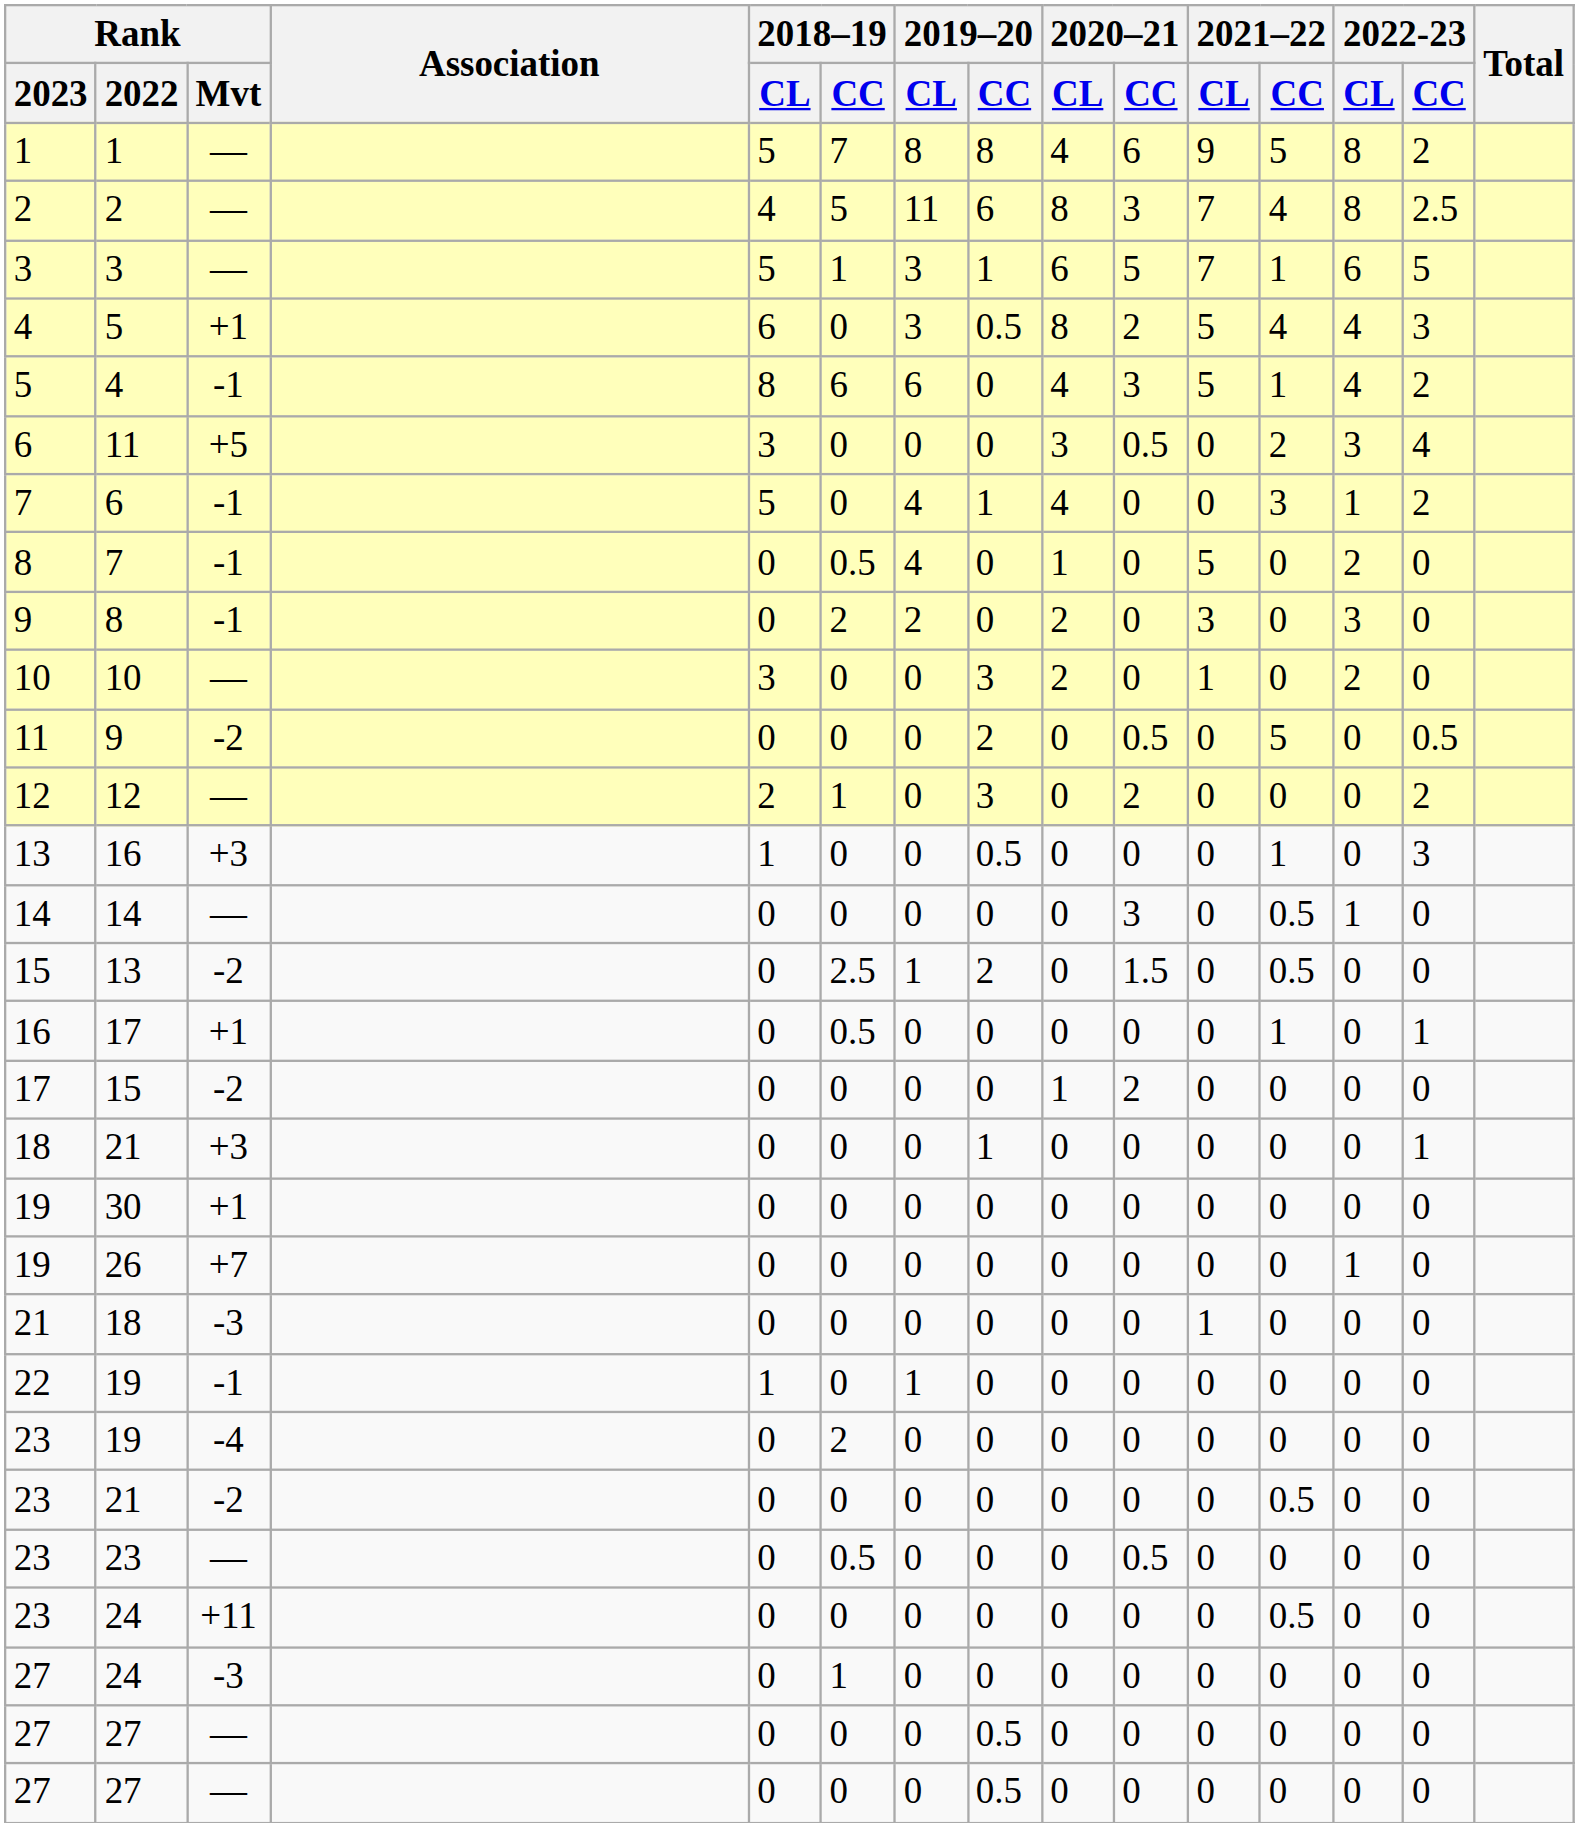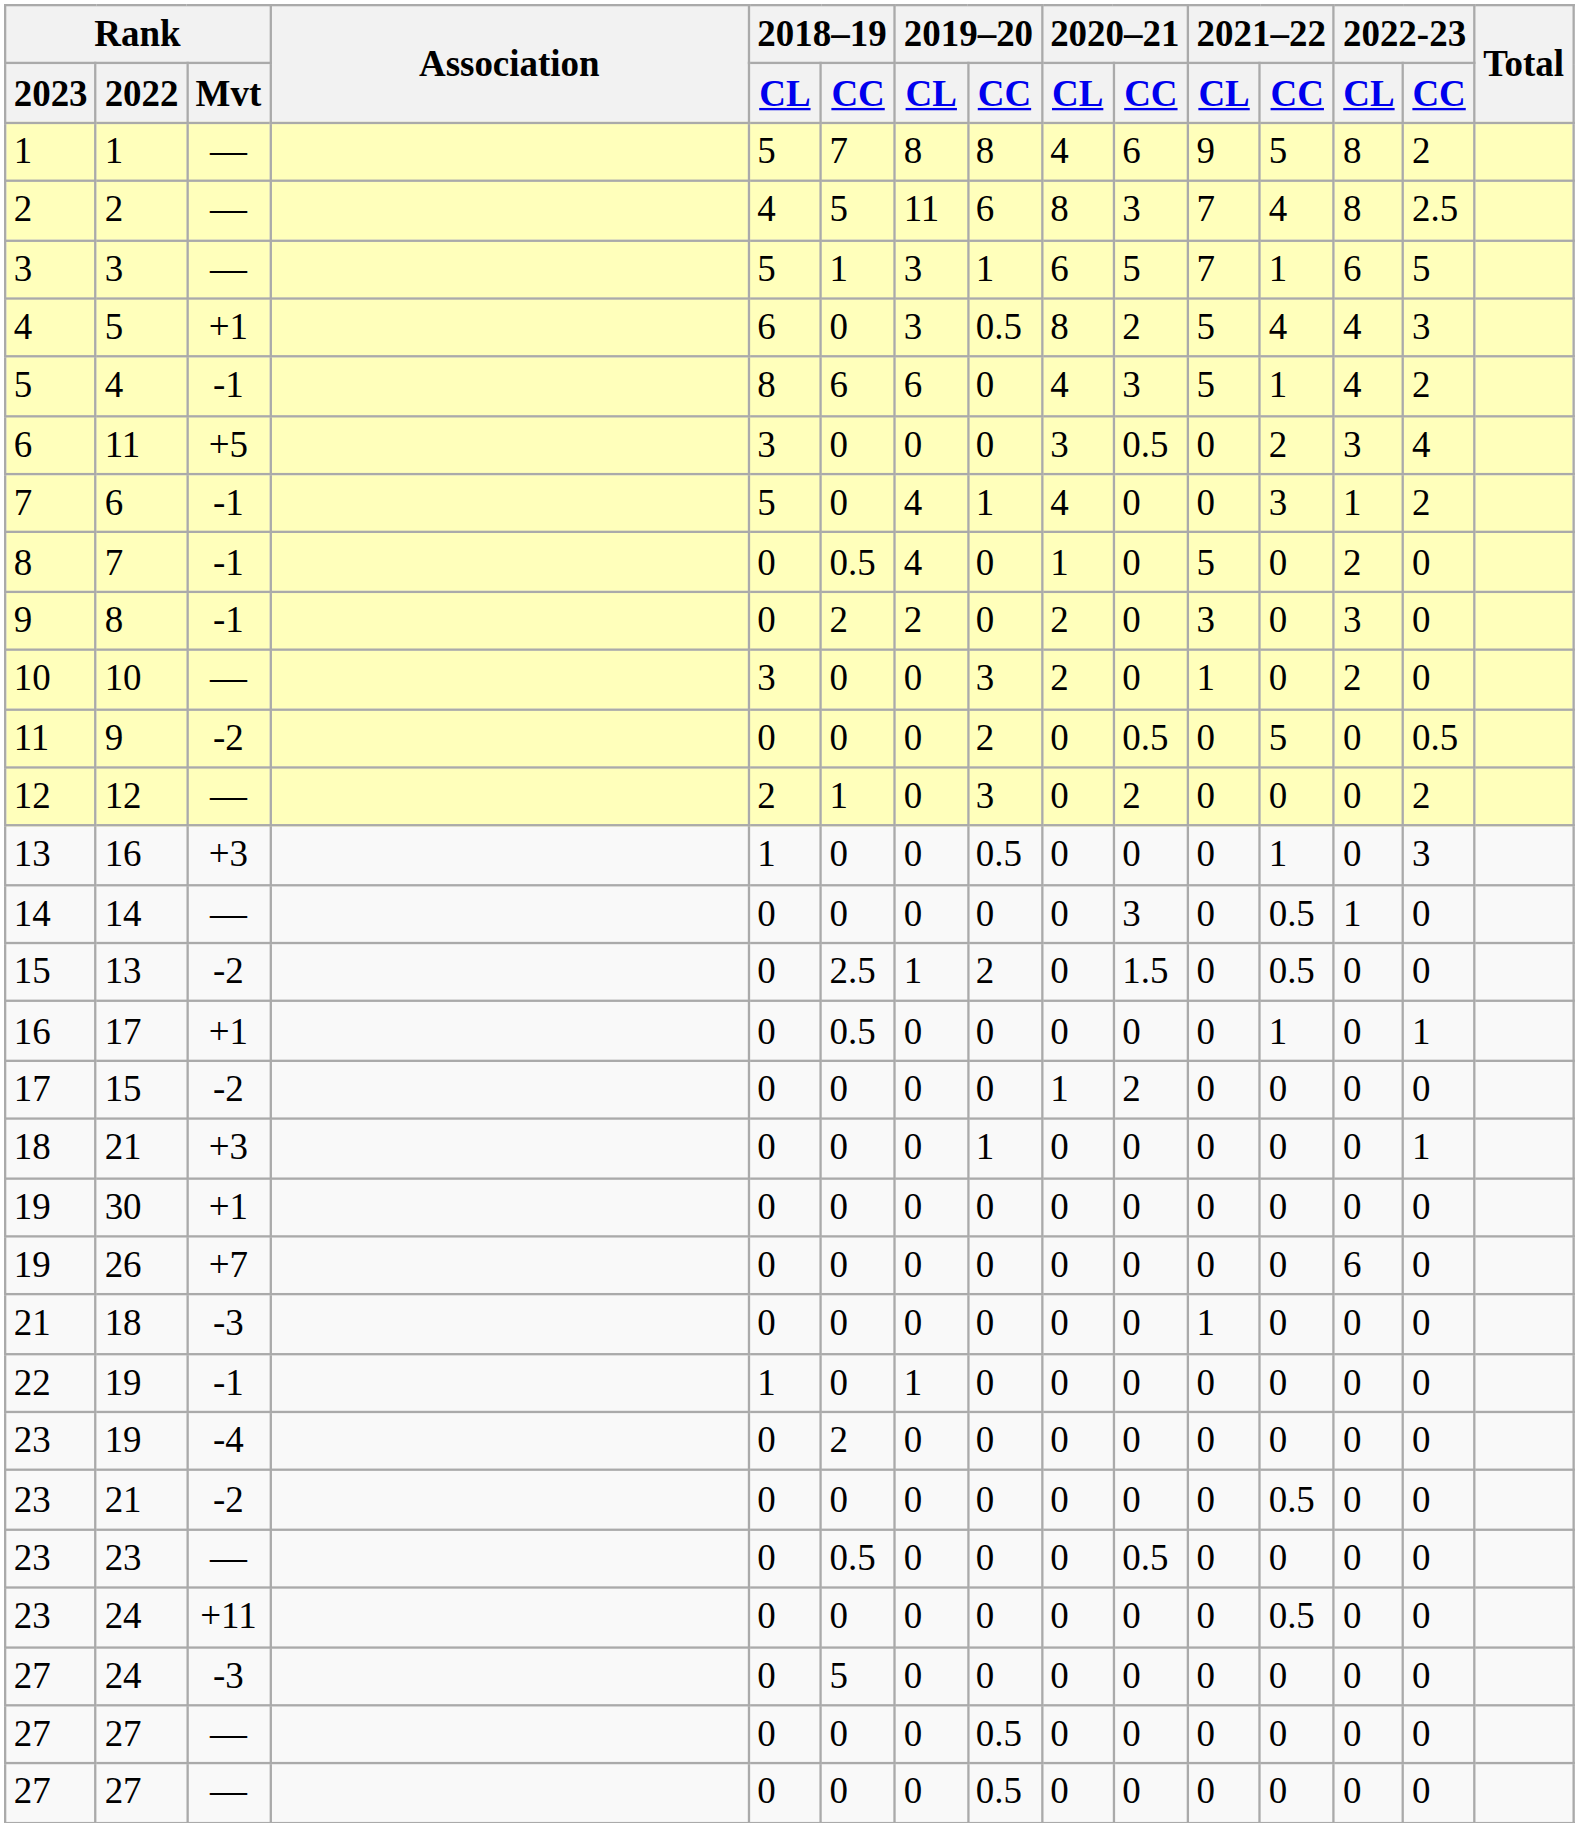26 | 2022-23 / CL: 1 -> 6
27 / 24 | 2018–19 / CC: 1 -> 5
